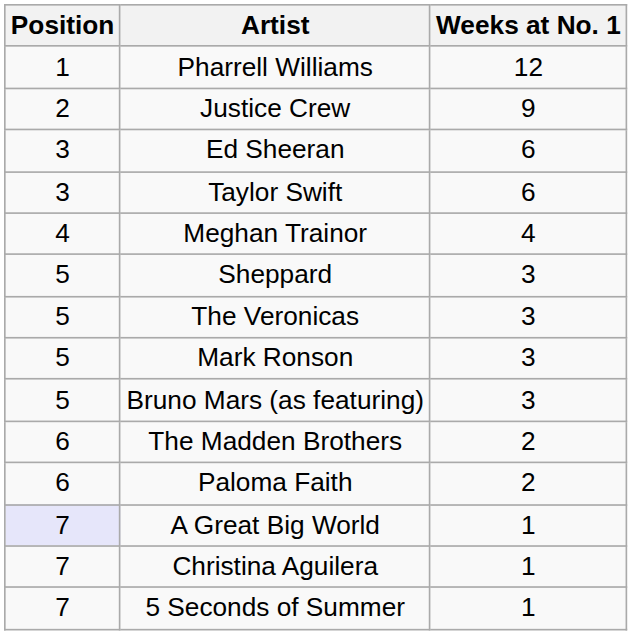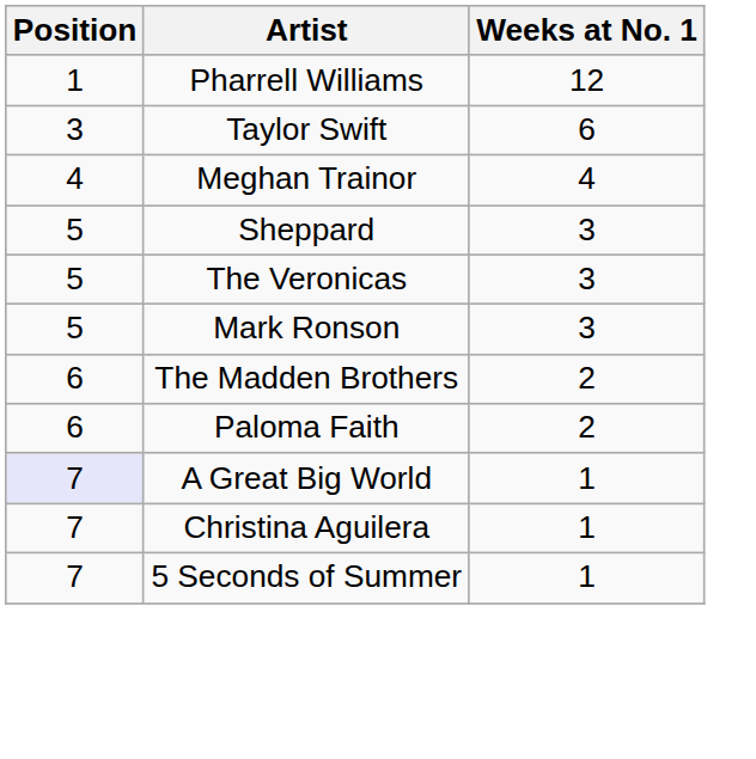- row: 2 | Justice Crew | 9
- row: 3 | Ed Sheeran | 6
- row: 5 | Bruno Mars (as featuring) | 3
